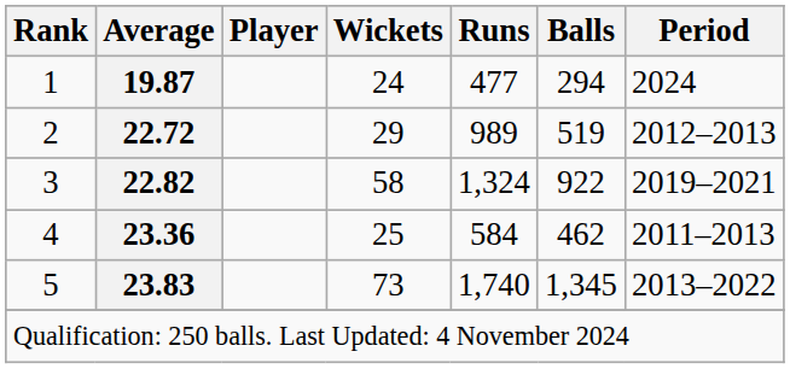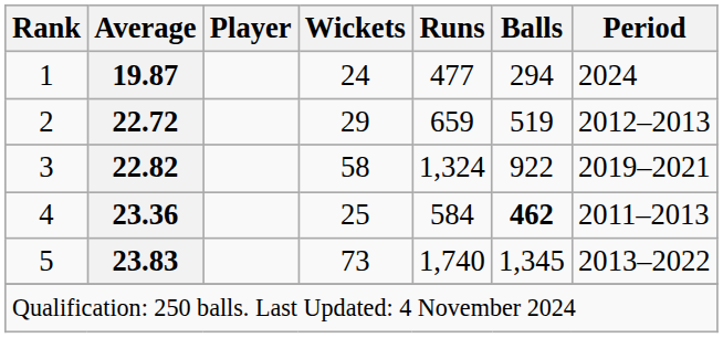2 | Runs: 989 -> 659
4 | Balls: normal -> bold
